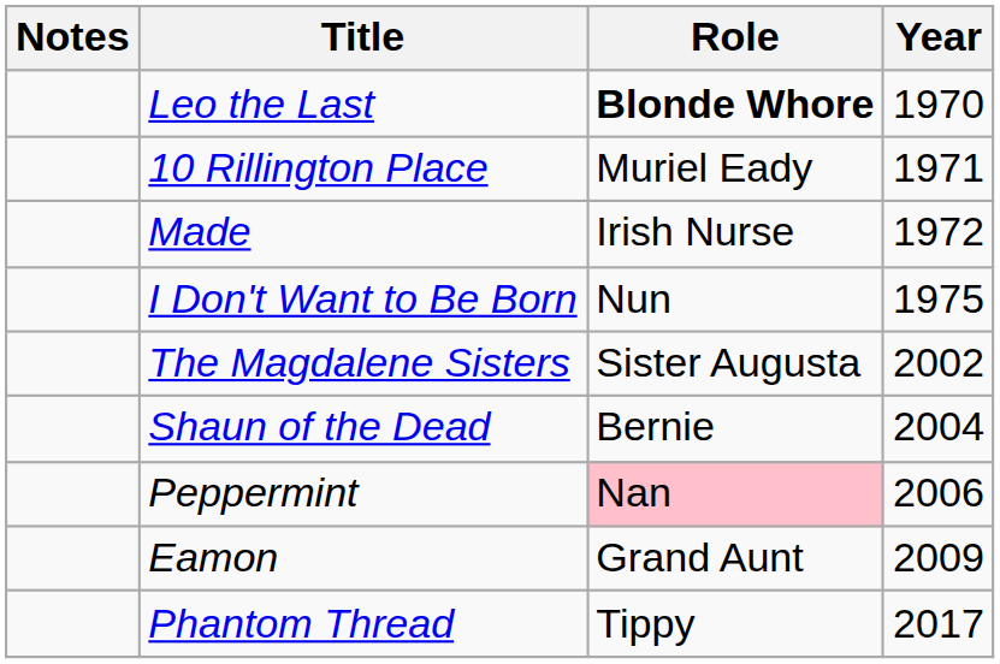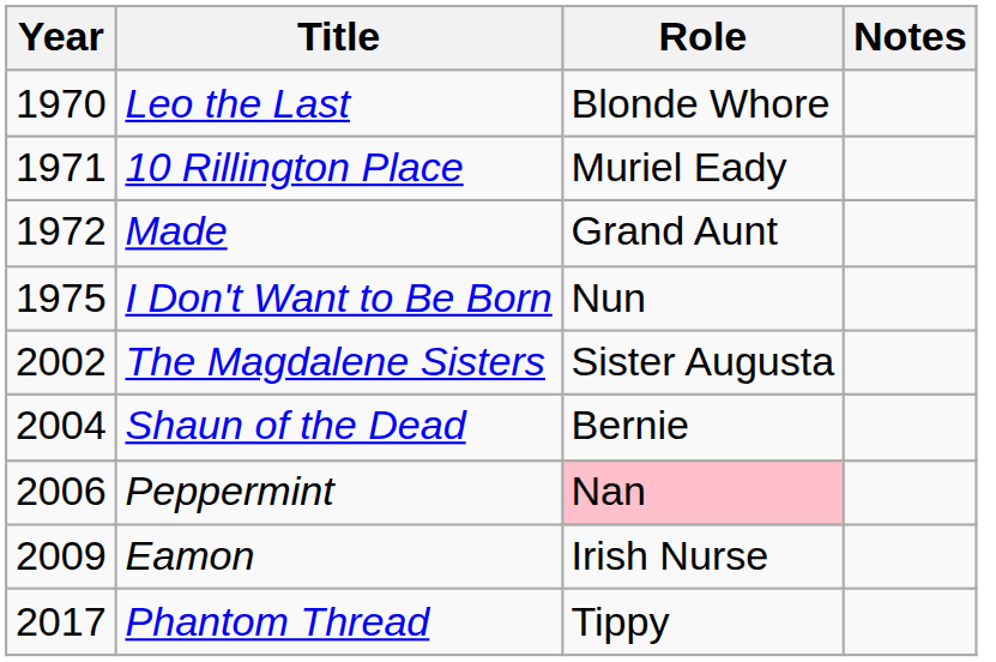columns swapped: Year <-> Notes
Leo the Last | Role: bold -> normal
Made | Role: Irish Nurse -> Grand Aunt
Eamon | Role: Grand Aunt -> Irish Nurse
